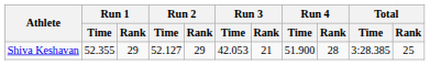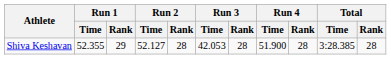Shiva Keshavan | Run 2 / Rank: 29 -> 28
Shiva Keshavan | Run 3 / Rank: 21 -> 28
Shiva Keshavan | Total / Rank: 25 -> 28
